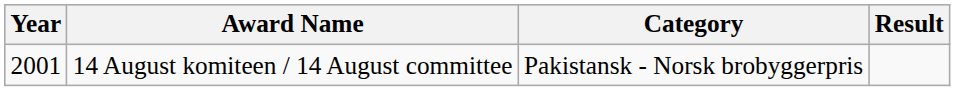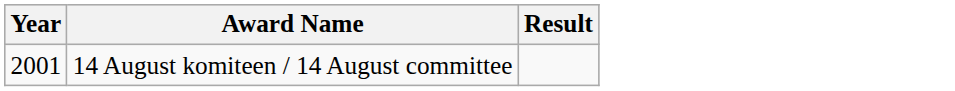- column: Category | Pakistansk - Norsk brobyggerpris
